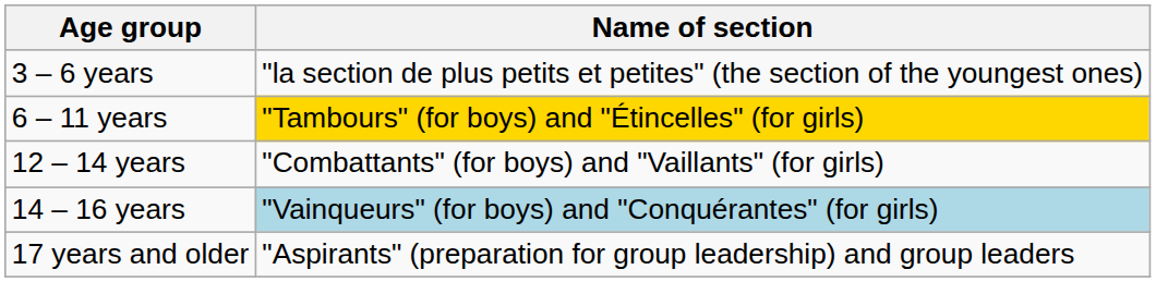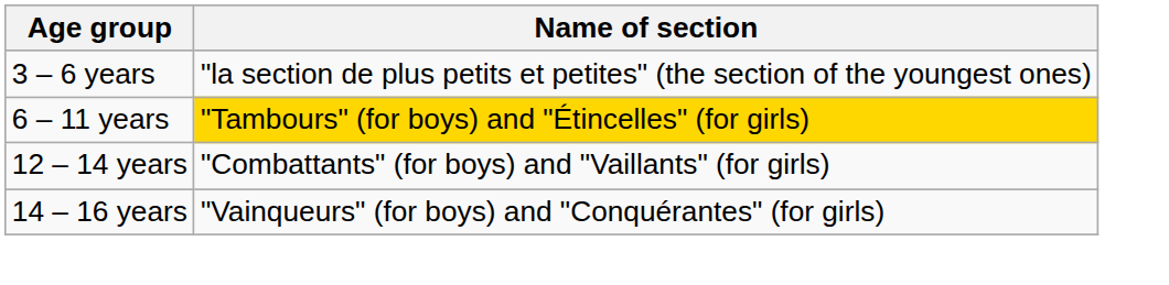14 – 16 years | Name of section: lightblue background -> no background
- row: 17 years and older | "Aspirants" (preparation for group leadership) and group leaders
